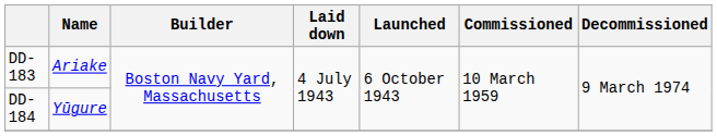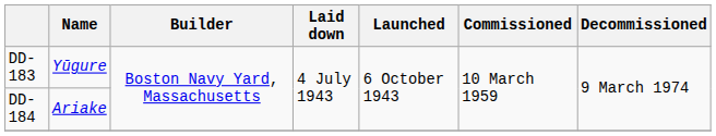DD-183 | Name: Ariake -> Yūgure
DD-184 | Name: Yūgure -> Ariake
